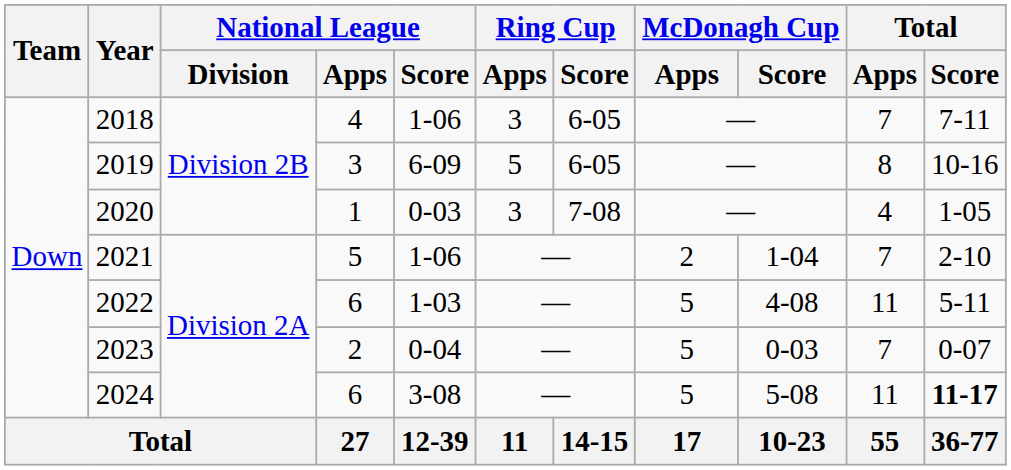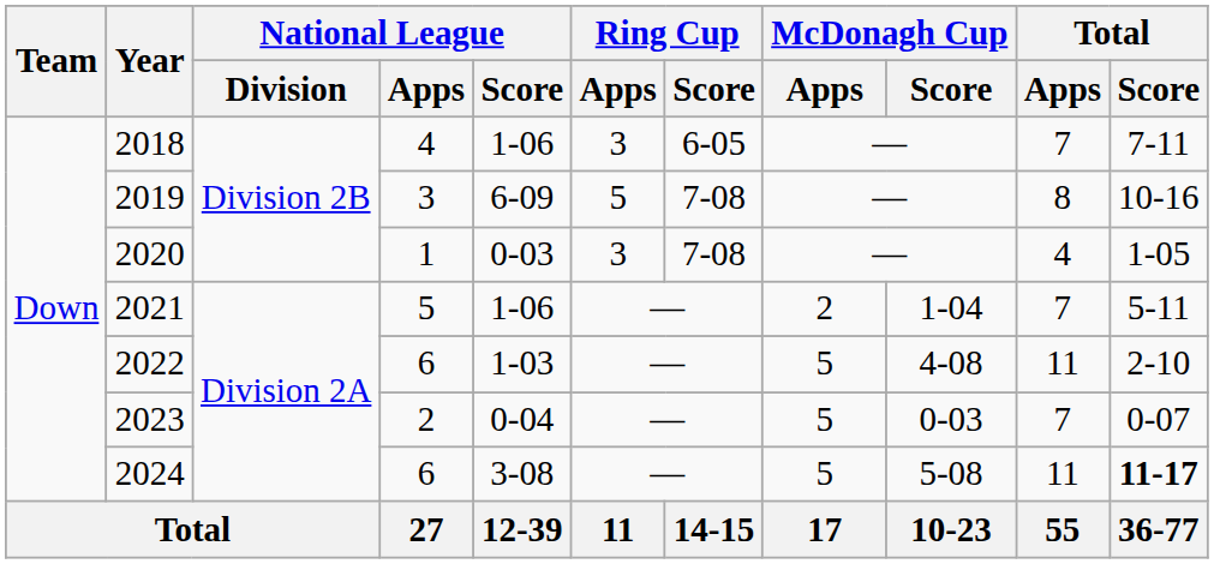2019 | Ring Cup / Score: 6-05 -> 7-08
2021 | Total / Score: 2-10 -> 5-11
2022 | Total / Score: 5-11 -> 2-10
